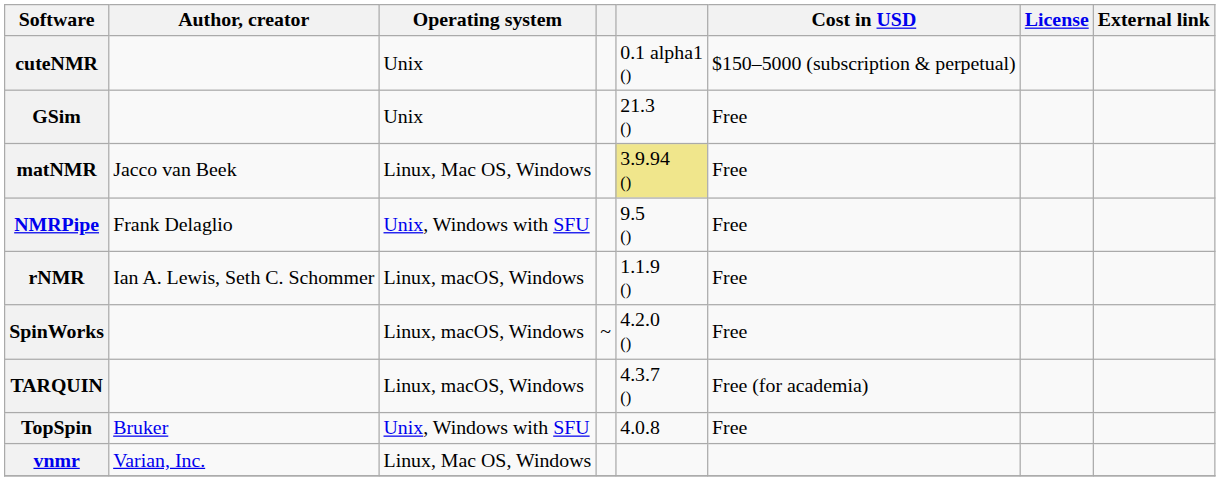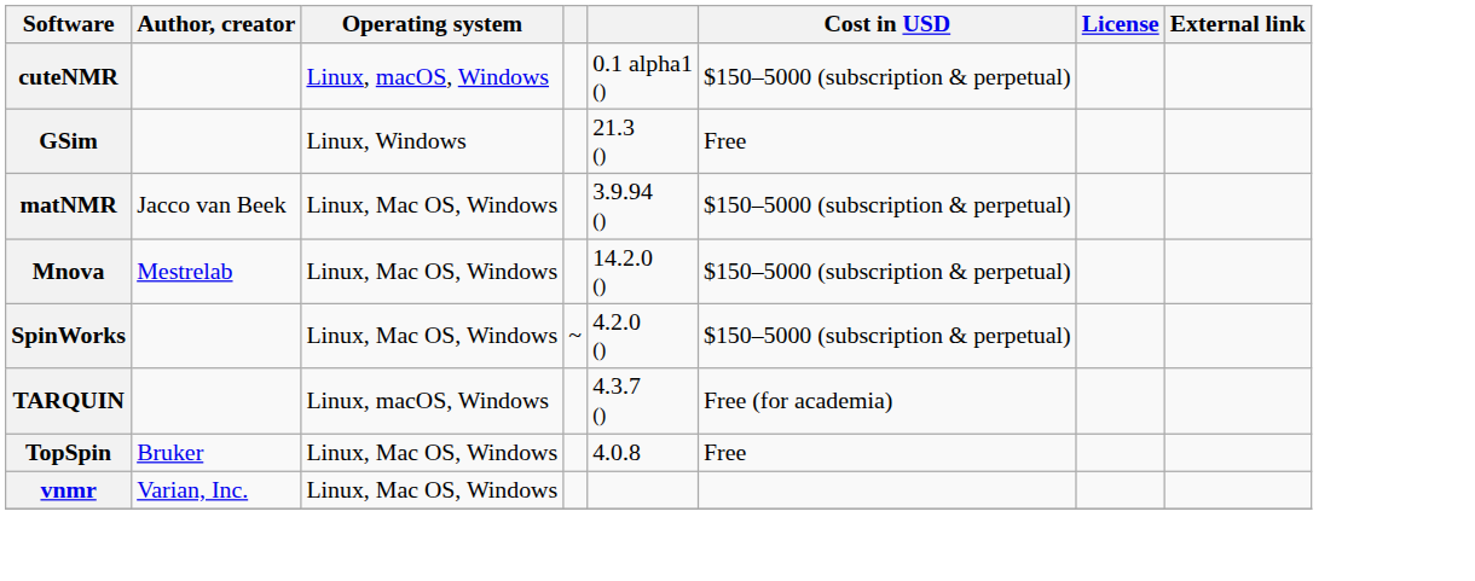cuteNMR | Operating system: Unix -> Linux, macOS, Windows
GSim | Operating system: Unix -> Linux, Windows
matNMR | column 5: khaki background -> no background
matNMR | Cost in USD: Free -> $150–5000 (subscription & perpetual)
+ row: Mnova | Mestrelab | Linux, Mac OS, Windows | 14.2.0 () | $150–5000 (subscription & perpetual)
- row: NMRPipe | Frank Delaglio | Unix, Windows with SFU | 9.5 () | Free
- row: rNMR | Ian A. Lewis, Seth C. Schommer | Linux, macOS, Windows | 1.1.9 () | Free
SpinWorks | Operating system: Linux, macOS, Windows -> Linux, Mac OS, Windows
SpinWorks | Cost in USD: Free -> $150–5000 (subscription & perpetual)
TopSpin | Operating system: Unix, Windows with SFU -> Linux, Mac OS, Windows
